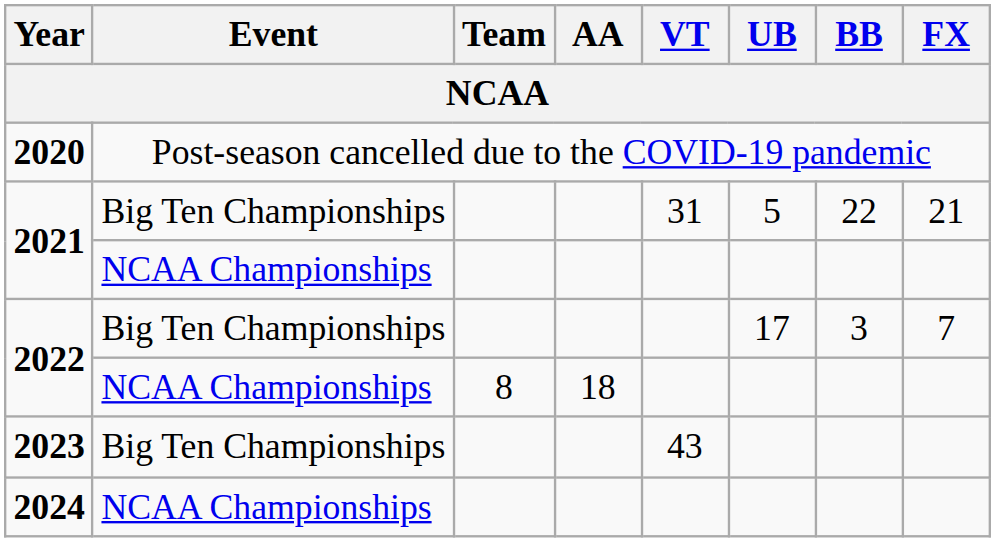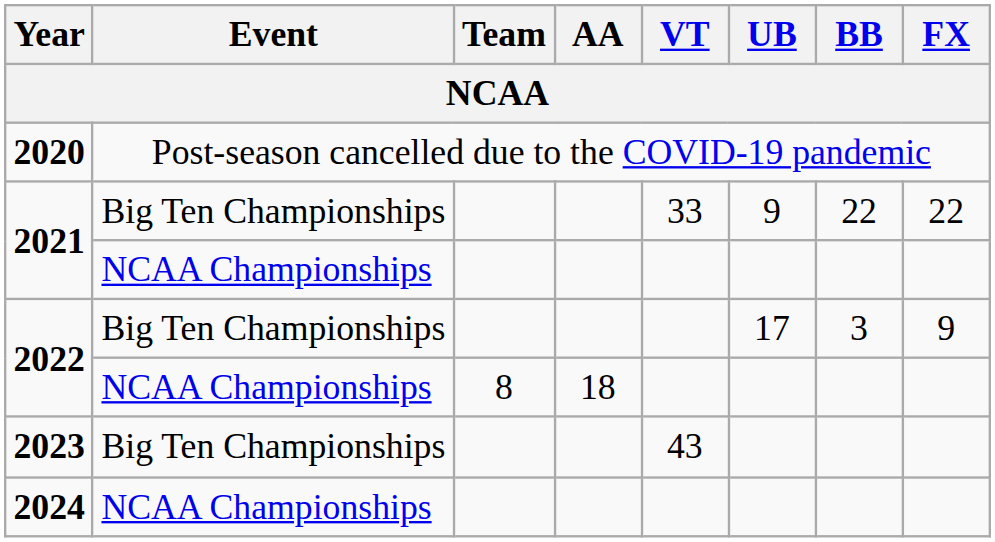2021 / Big Ten Championships | VT: 31 -> 33
2021 / Big Ten Championships | UB: 5 -> 9
2021 / Big Ten Championships | FX: 21 -> 22
2022 / Big Ten Championships | FX: 7 -> 9
